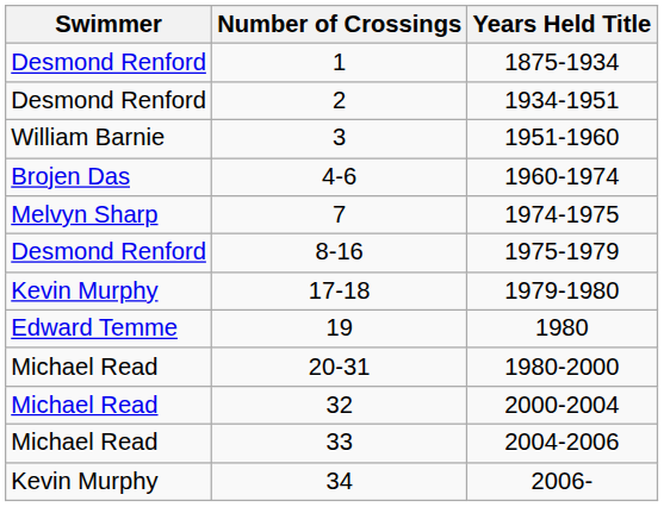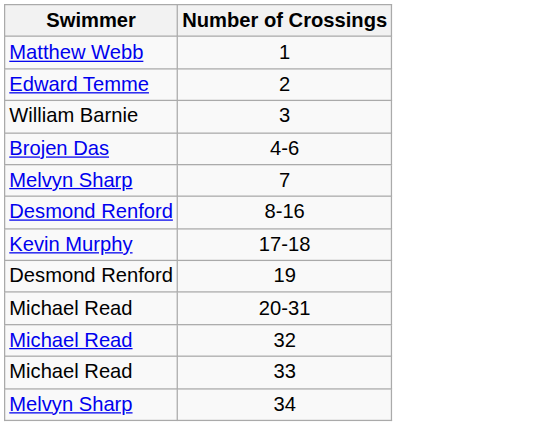- column: Years Held Title | 1875-1934 | 1934-1951 | 1951-1960 | 1960-1974 | 1974-1975 | 1975-1979 | 1979-1980 | 1980 | 1980-2000 | 2000-2004 | 2004-2006 | 2006-
1 | Swimmer: Desmond Renford -> Matthew Webb
2 | Swimmer: Desmond Renford -> Edward Temme
19 | Swimmer: Edward Temme -> Desmond Renford
34 | Swimmer: Kevin Murphy -> Melvyn Sharp
